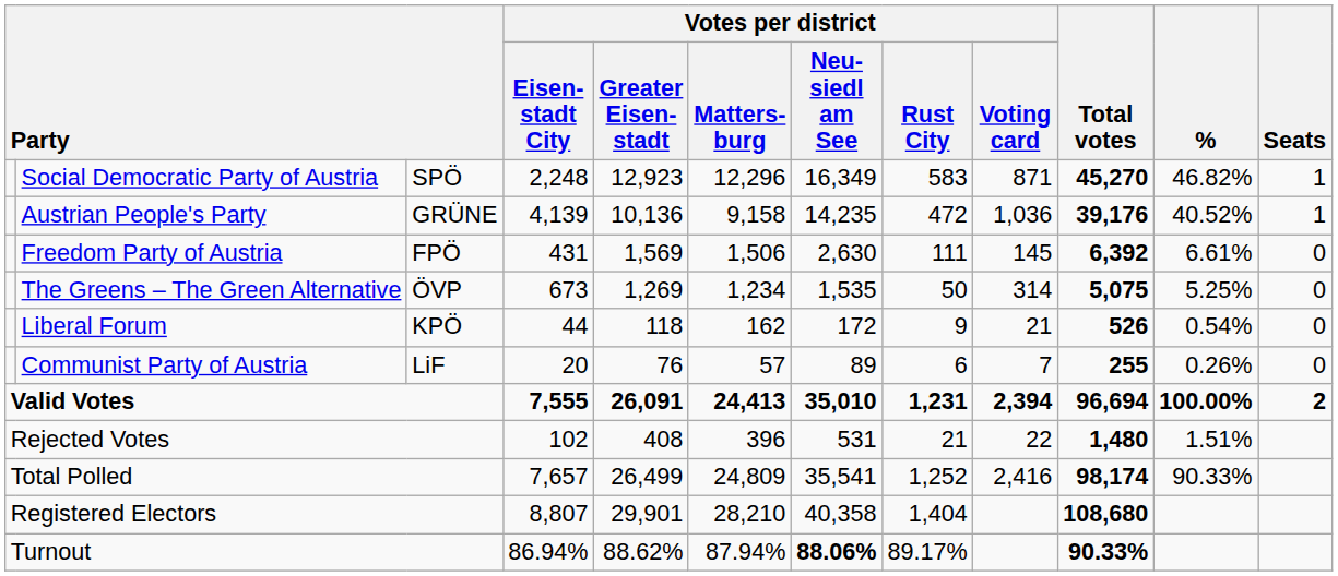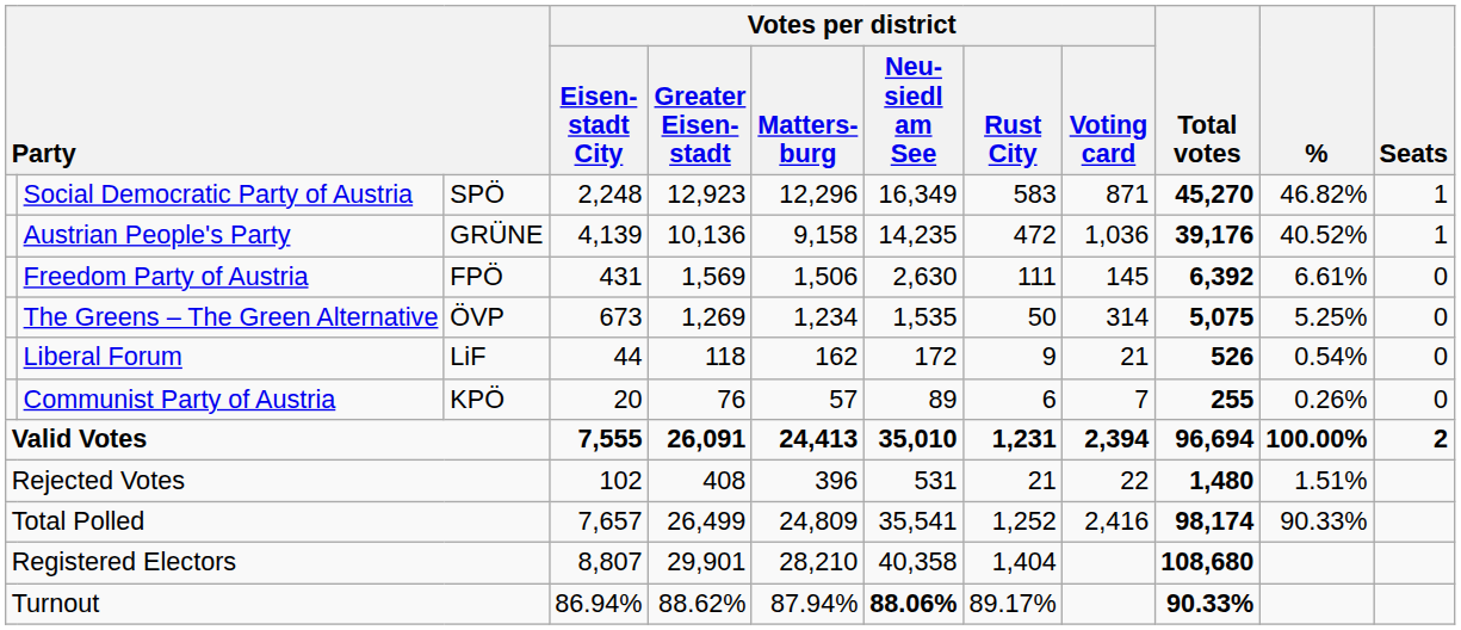Liberal Forum | column 3: KPÖ -> LiF
Communist Party of Austria | column 3: LiF -> KPÖ
